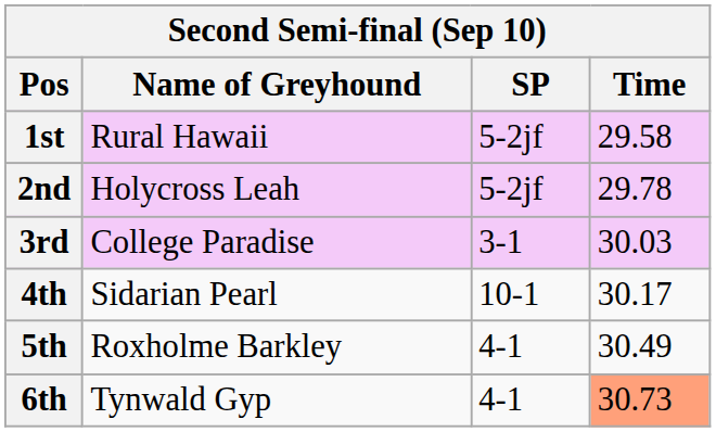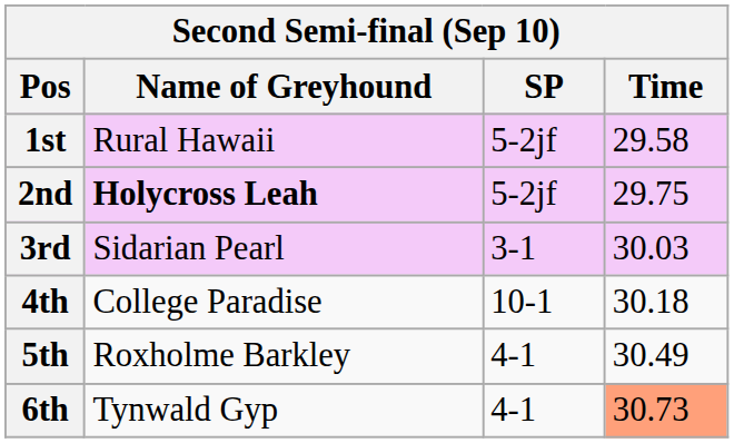2nd | Name of Greyhound: normal -> bold
2nd | Time: 29.78 -> 29.75
3rd | Name of Greyhound: College Paradise -> Sidarian Pearl
4th | Name of Greyhound: Sidarian Pearl -> College Paradise
4th | Time: 30.17 -> 30.18
